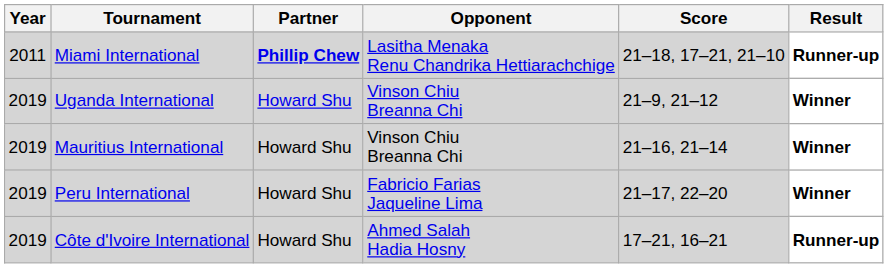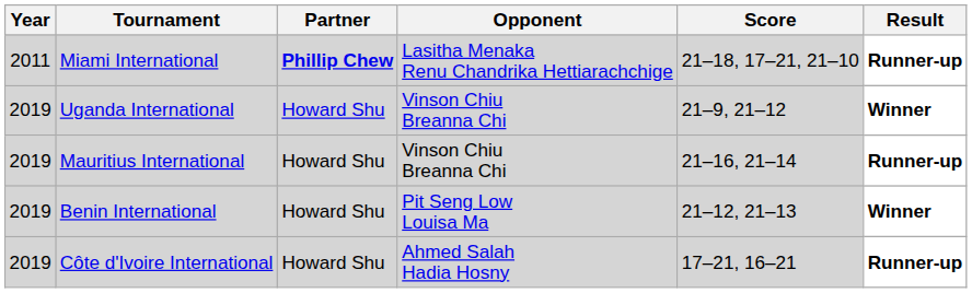Mauritius International | Result: Winner -> Runner-up
- row: 2019 | Peru International | Howard Shu | Fabricio Farias Jaqueline Lima | 21–17, 22–20 | Winner
+ row: 2019 | Benin International | Howard Shu | Pit Seng Low Louisa Ma | 21–12, 21–13 | Winner
